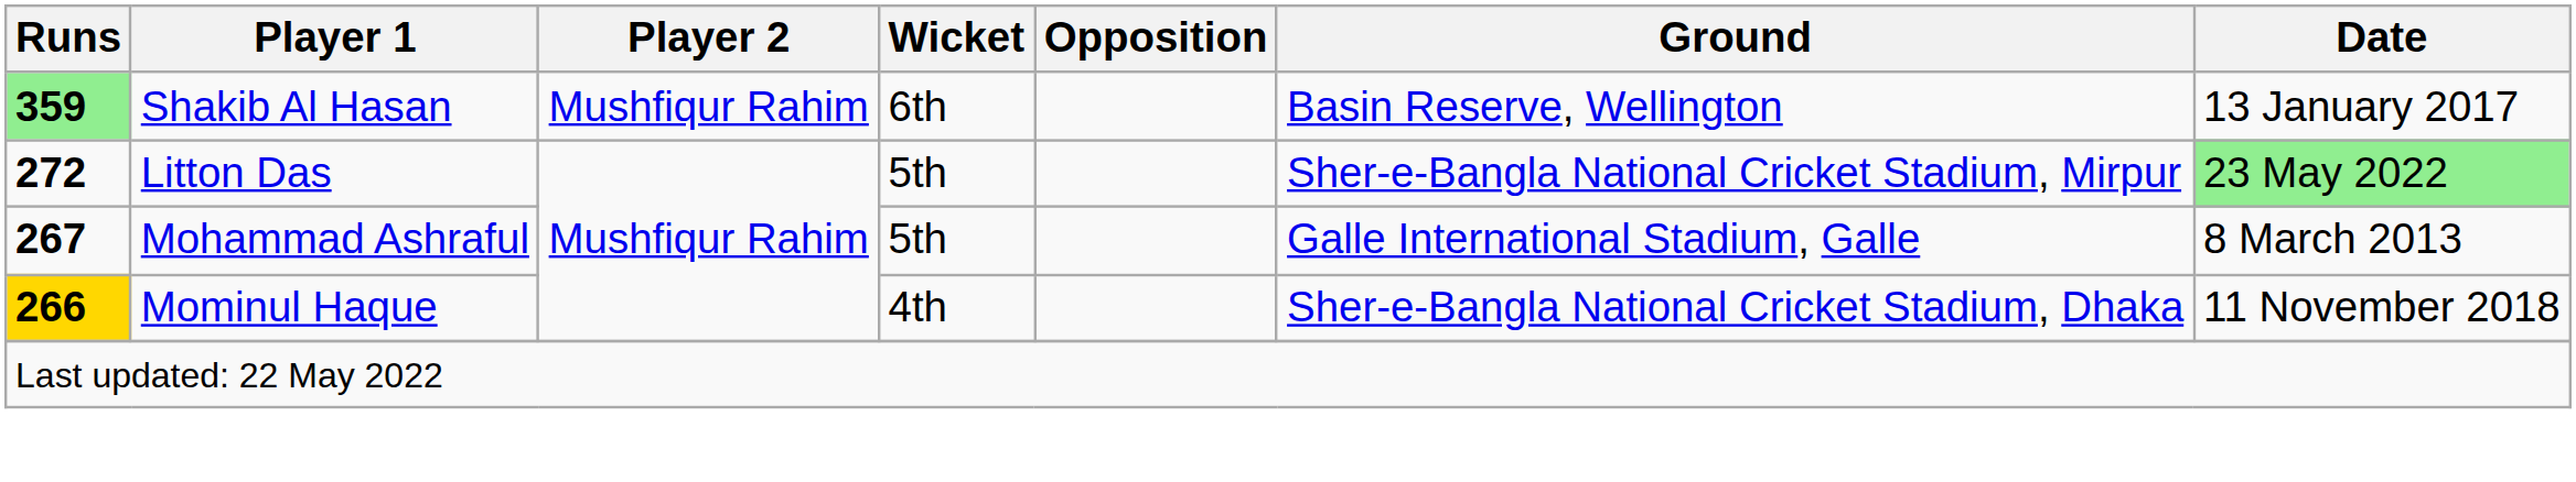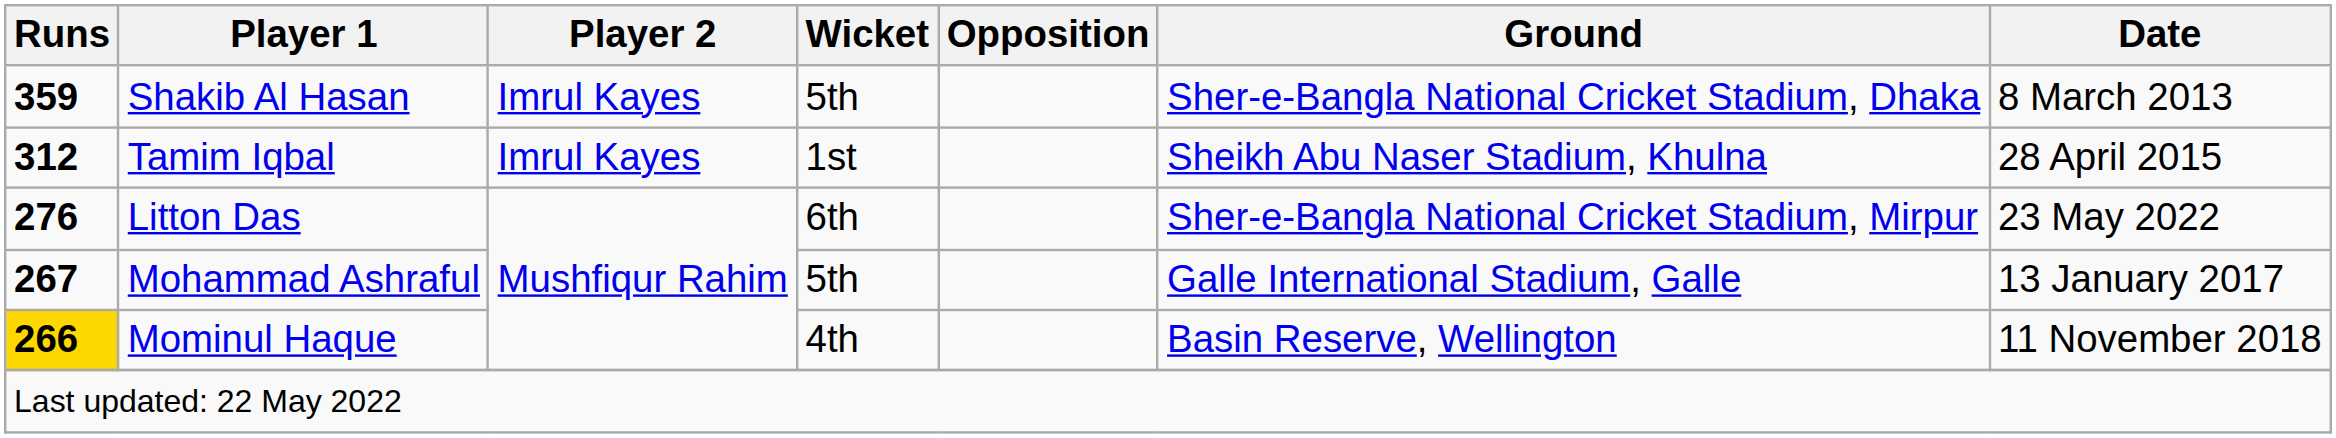Shakib Al Hasan | Runs: lightgreen background -> no background
Shakib Al Hasan | Player 2: Mushfiqur Rahim -> Imrul Kayes
Shakib Al Hasan | Wicket: 6th -> 5th
Shakib Al Hasan | Ground: Basin Reserve, Wellington -> Sher-e-Bangla National Cricket Stadium, Dhaka
Shakib Al Hasan | Date: 13 January 2017 -> 8 March 2013
+ row: 312 | Tamim Iqbal | Imrul Kayes | 1st | Sheikh Abu Naser Stadium, Khulna | 28 April 2015
Litton Das | Runs: 272 -> 276
Litton Das | Wicket: 5th -> 6th
Litton Das | Date: lightgreen background -> no background
Mohammad Ashraful | Date: 8 March 2013 -> 13 January 2017
Mominul Haque | Ground: Sher-e-Bangla National Cricket Stadium, Dhaka -> Basin Reserve, Wellington
